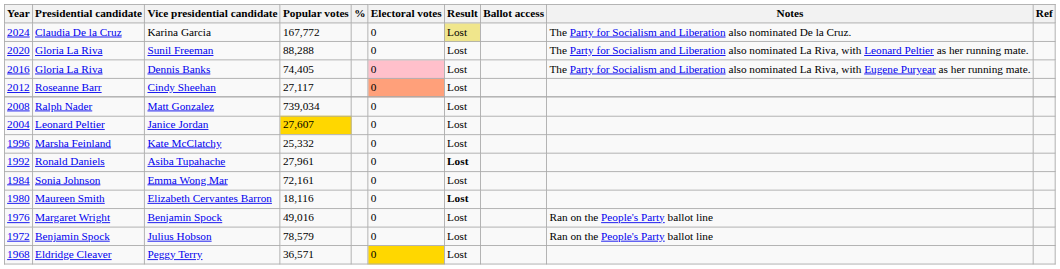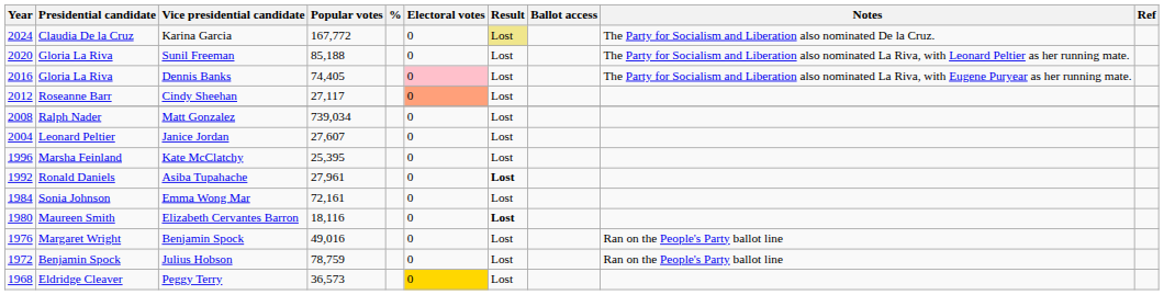Sunil Freeman | Popular votes: 88,288 -> 85,188
Janice Jordan | Popular votes: gold background -> no background
Kate McClatchy | Popular votes: 25,332 -> 25,395
Julius Hobson | Popular votes: 78,579 -> 78,759
Peggy Terry | Popular votes: 36,571 -> 36,573
